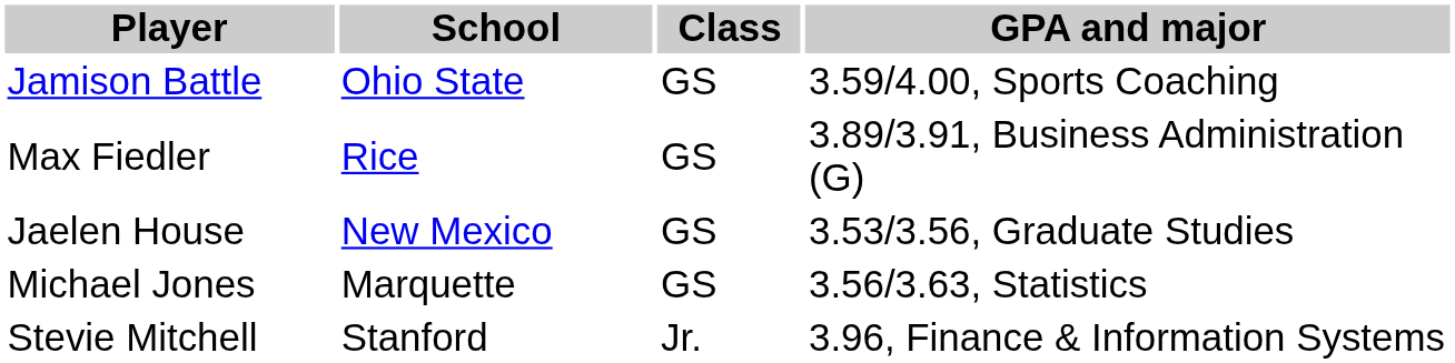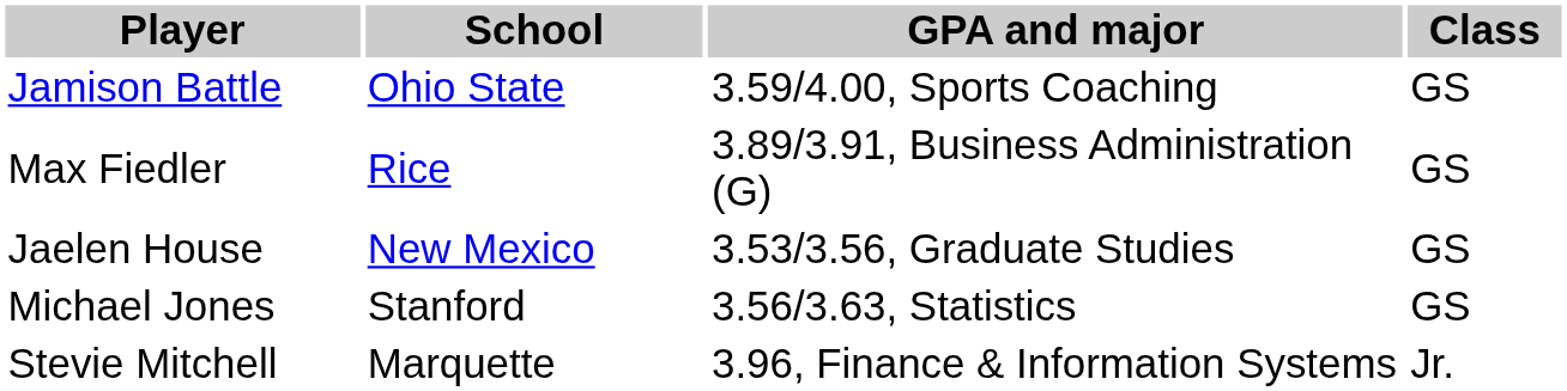columns swapped: Class <-> GPA and major
Michael Jones | School: Marquette -> Stanford
Stevie Mitchell | School: Stanford -> Marquette
